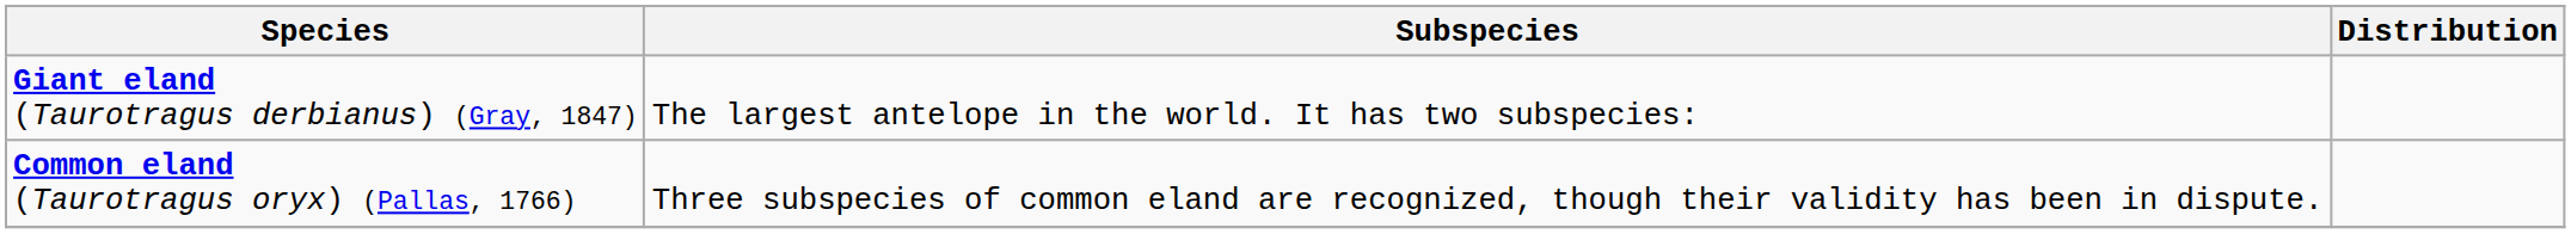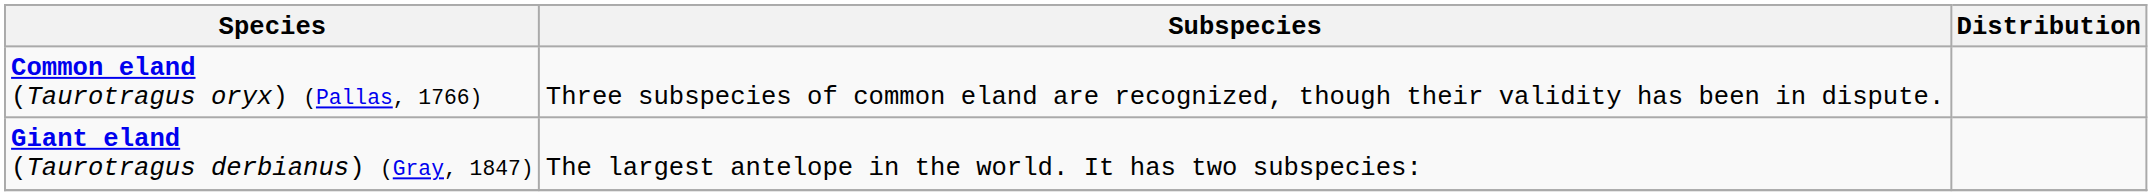rows swapped: Common eland (Taurotragus oryx) (Pallas, 1766) <-> Giant eland (Taurotragus derbianus) (Gray, 1847)
